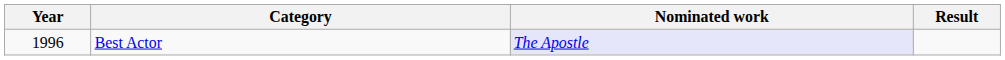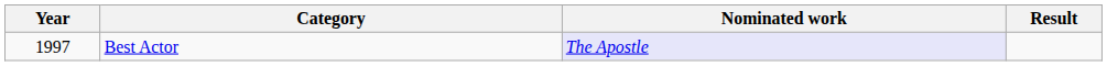Best Actor | Year: 1996 -> 1997
